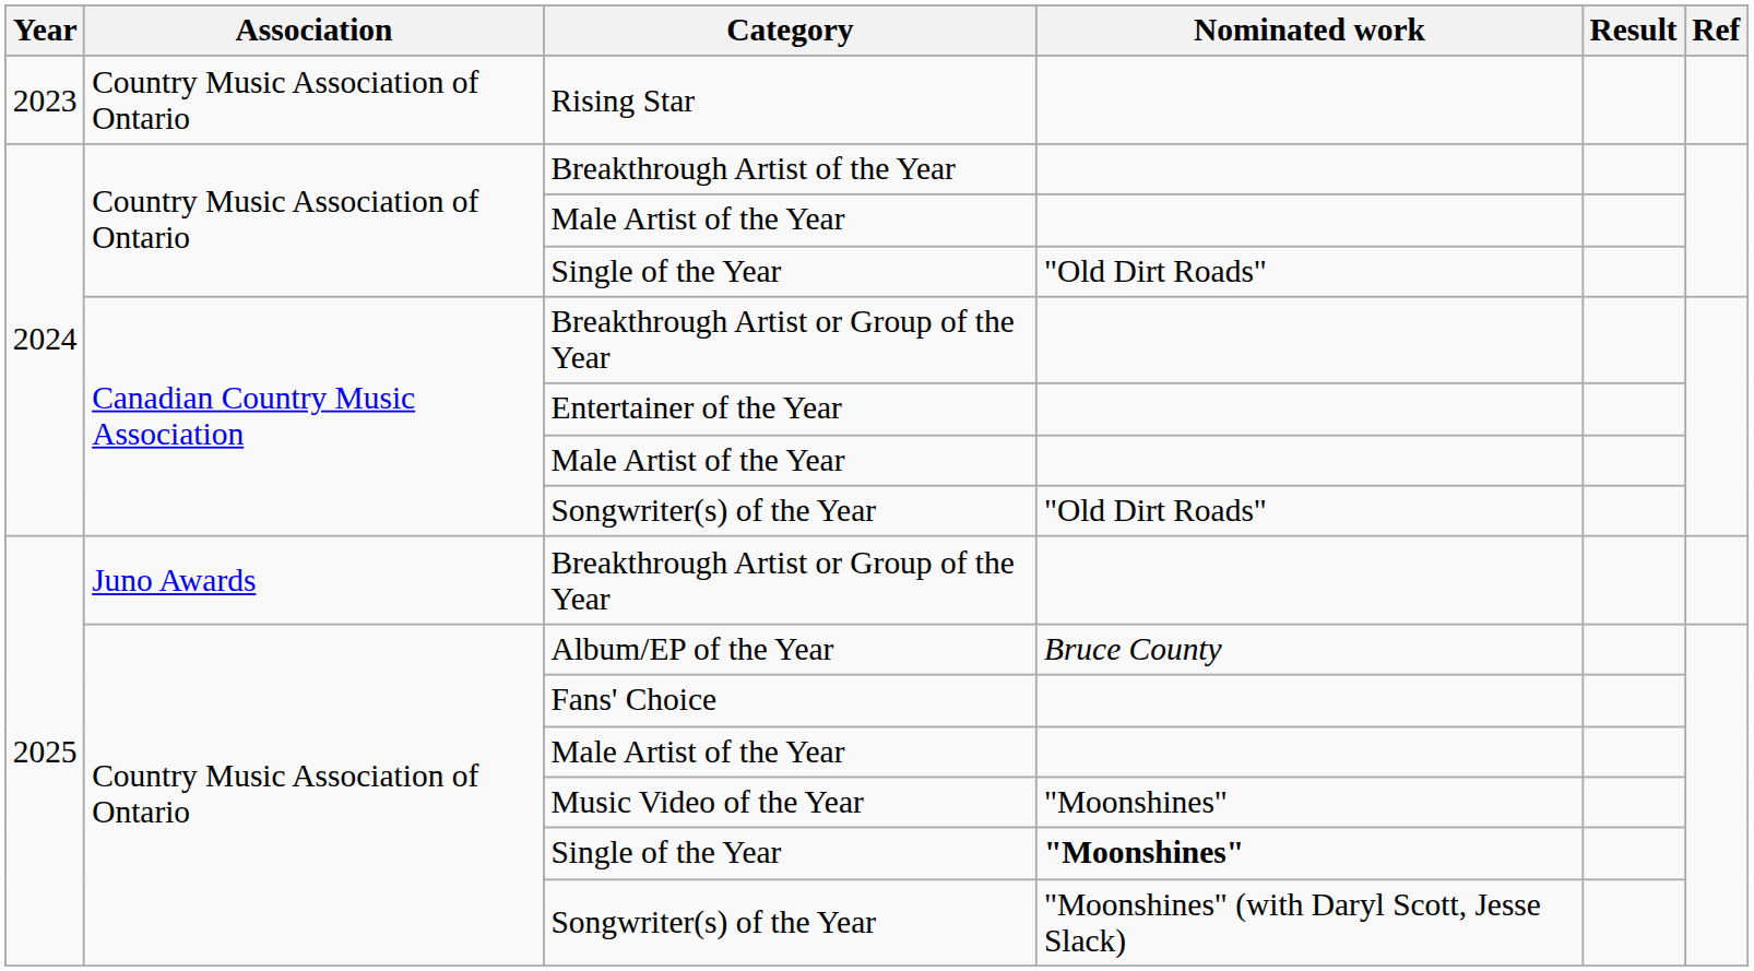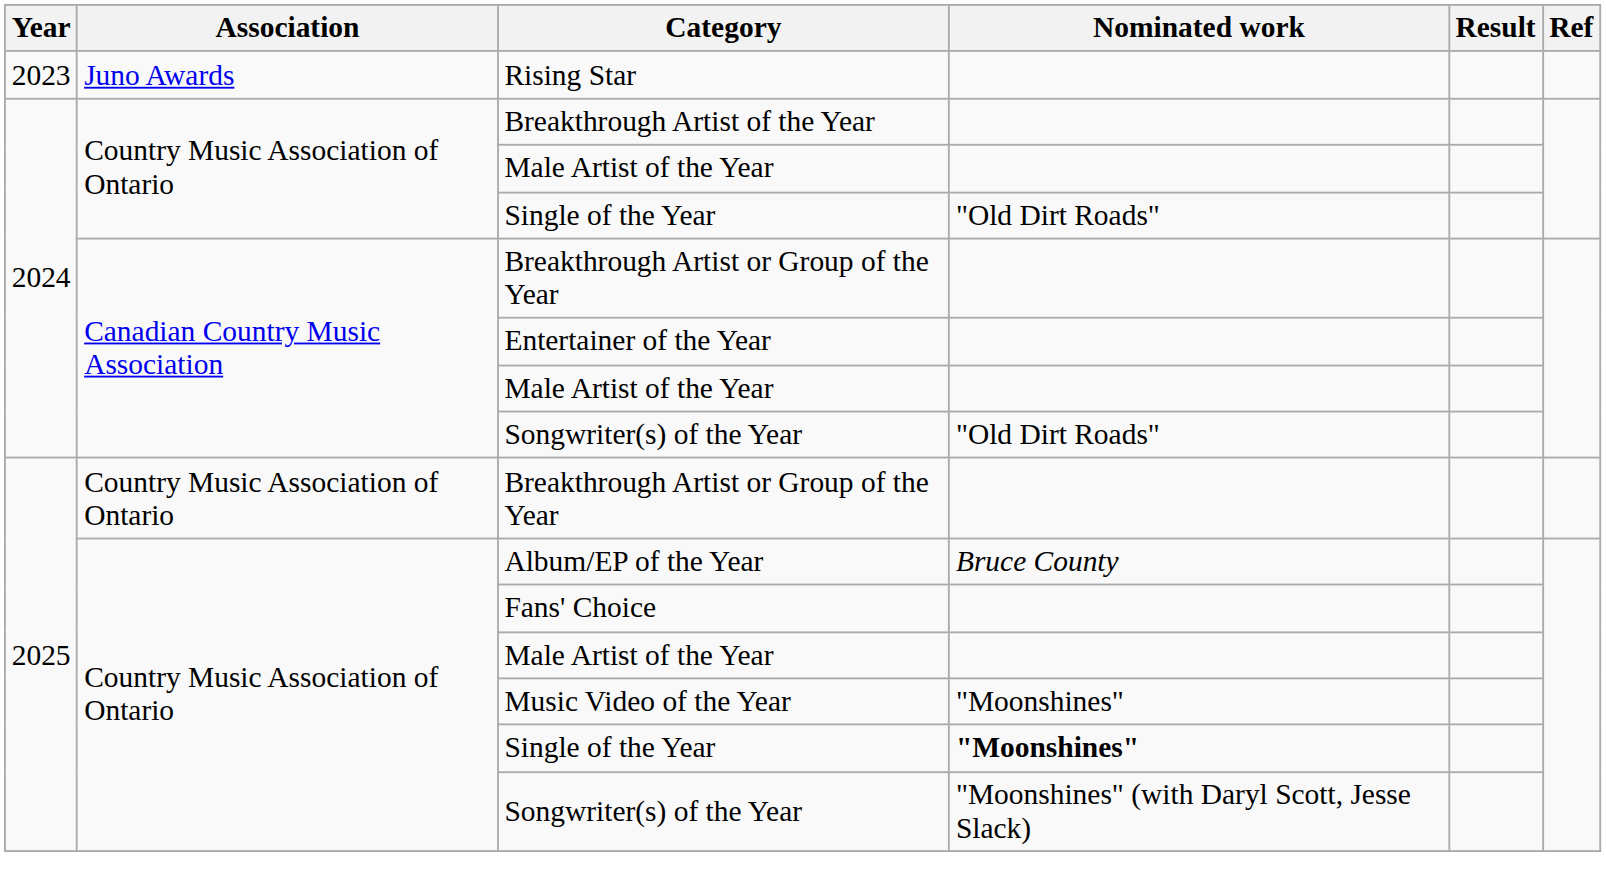Rising Star | Association: Country Music Association of Ontario -> Juno Awards
2025 / Breakthrough Artist or Group of the Year | Association: Juno Awards -> Country Music Association of Ontario
